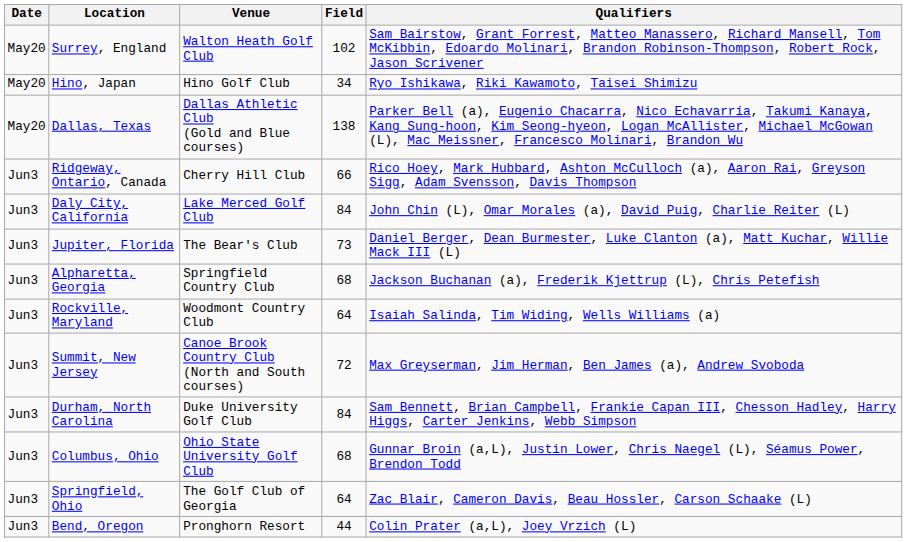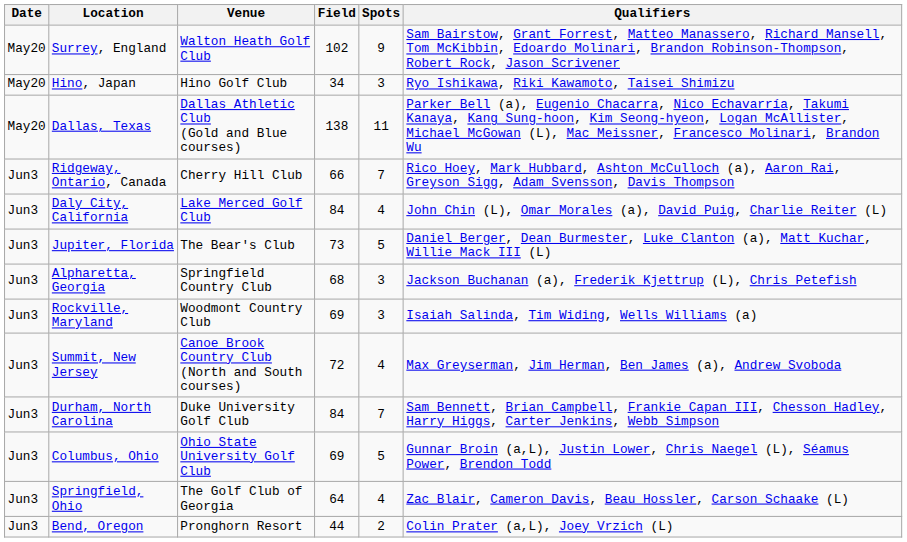+ column: Spots | 9 | 3 | 11 | 7 | 4 | 5 | 3 | 3 | 4 | 7 | 5 | 4 | 2
Rockville, Maryland | Field: 64 -> 69
Columbus, Ohio | Field: 68 -> 69
